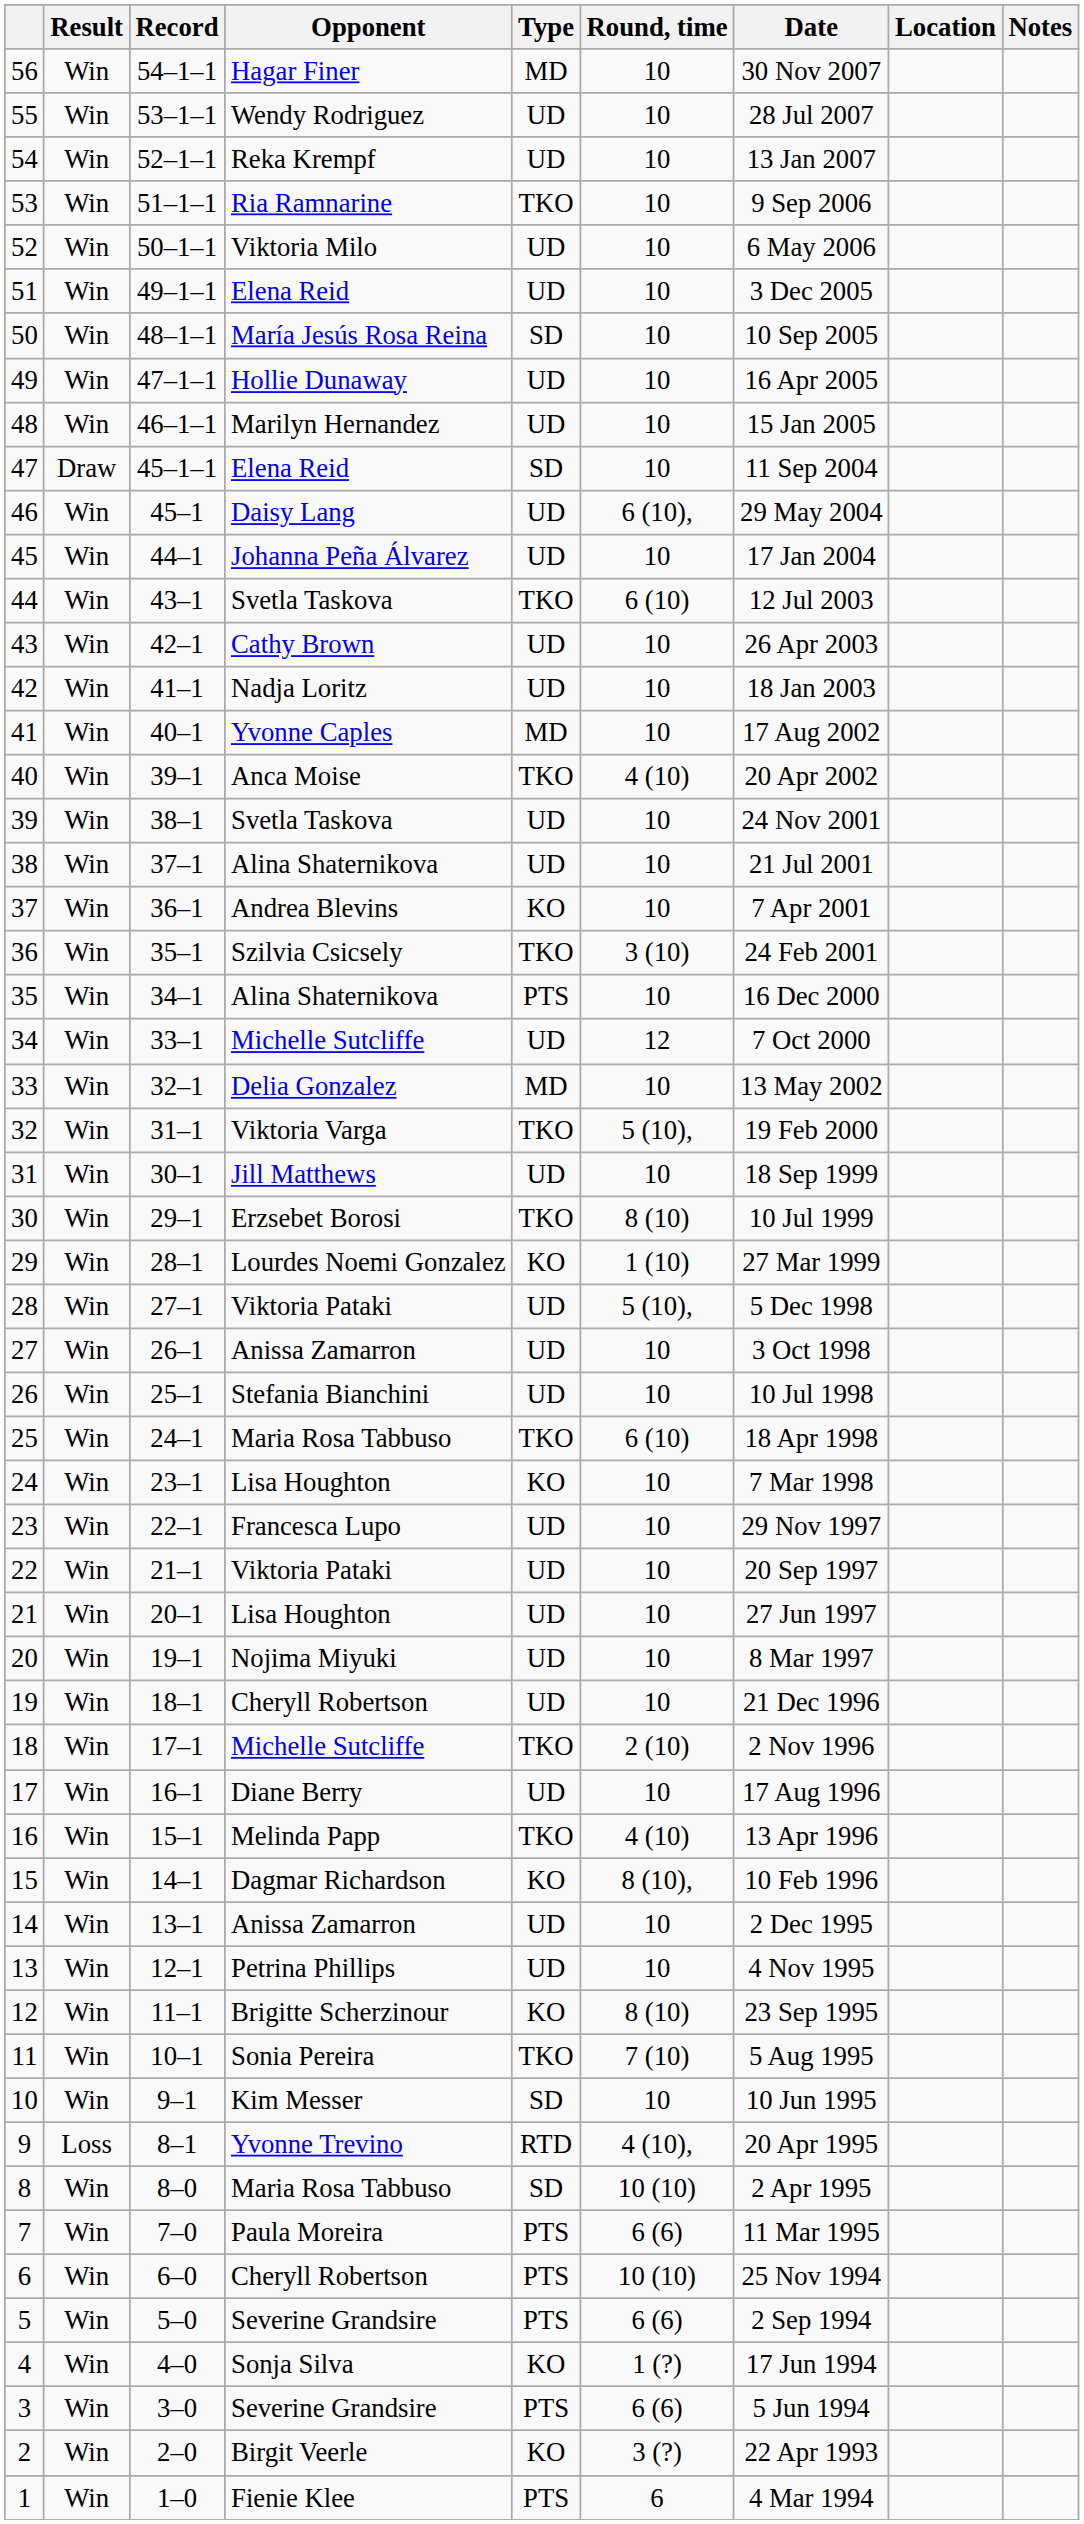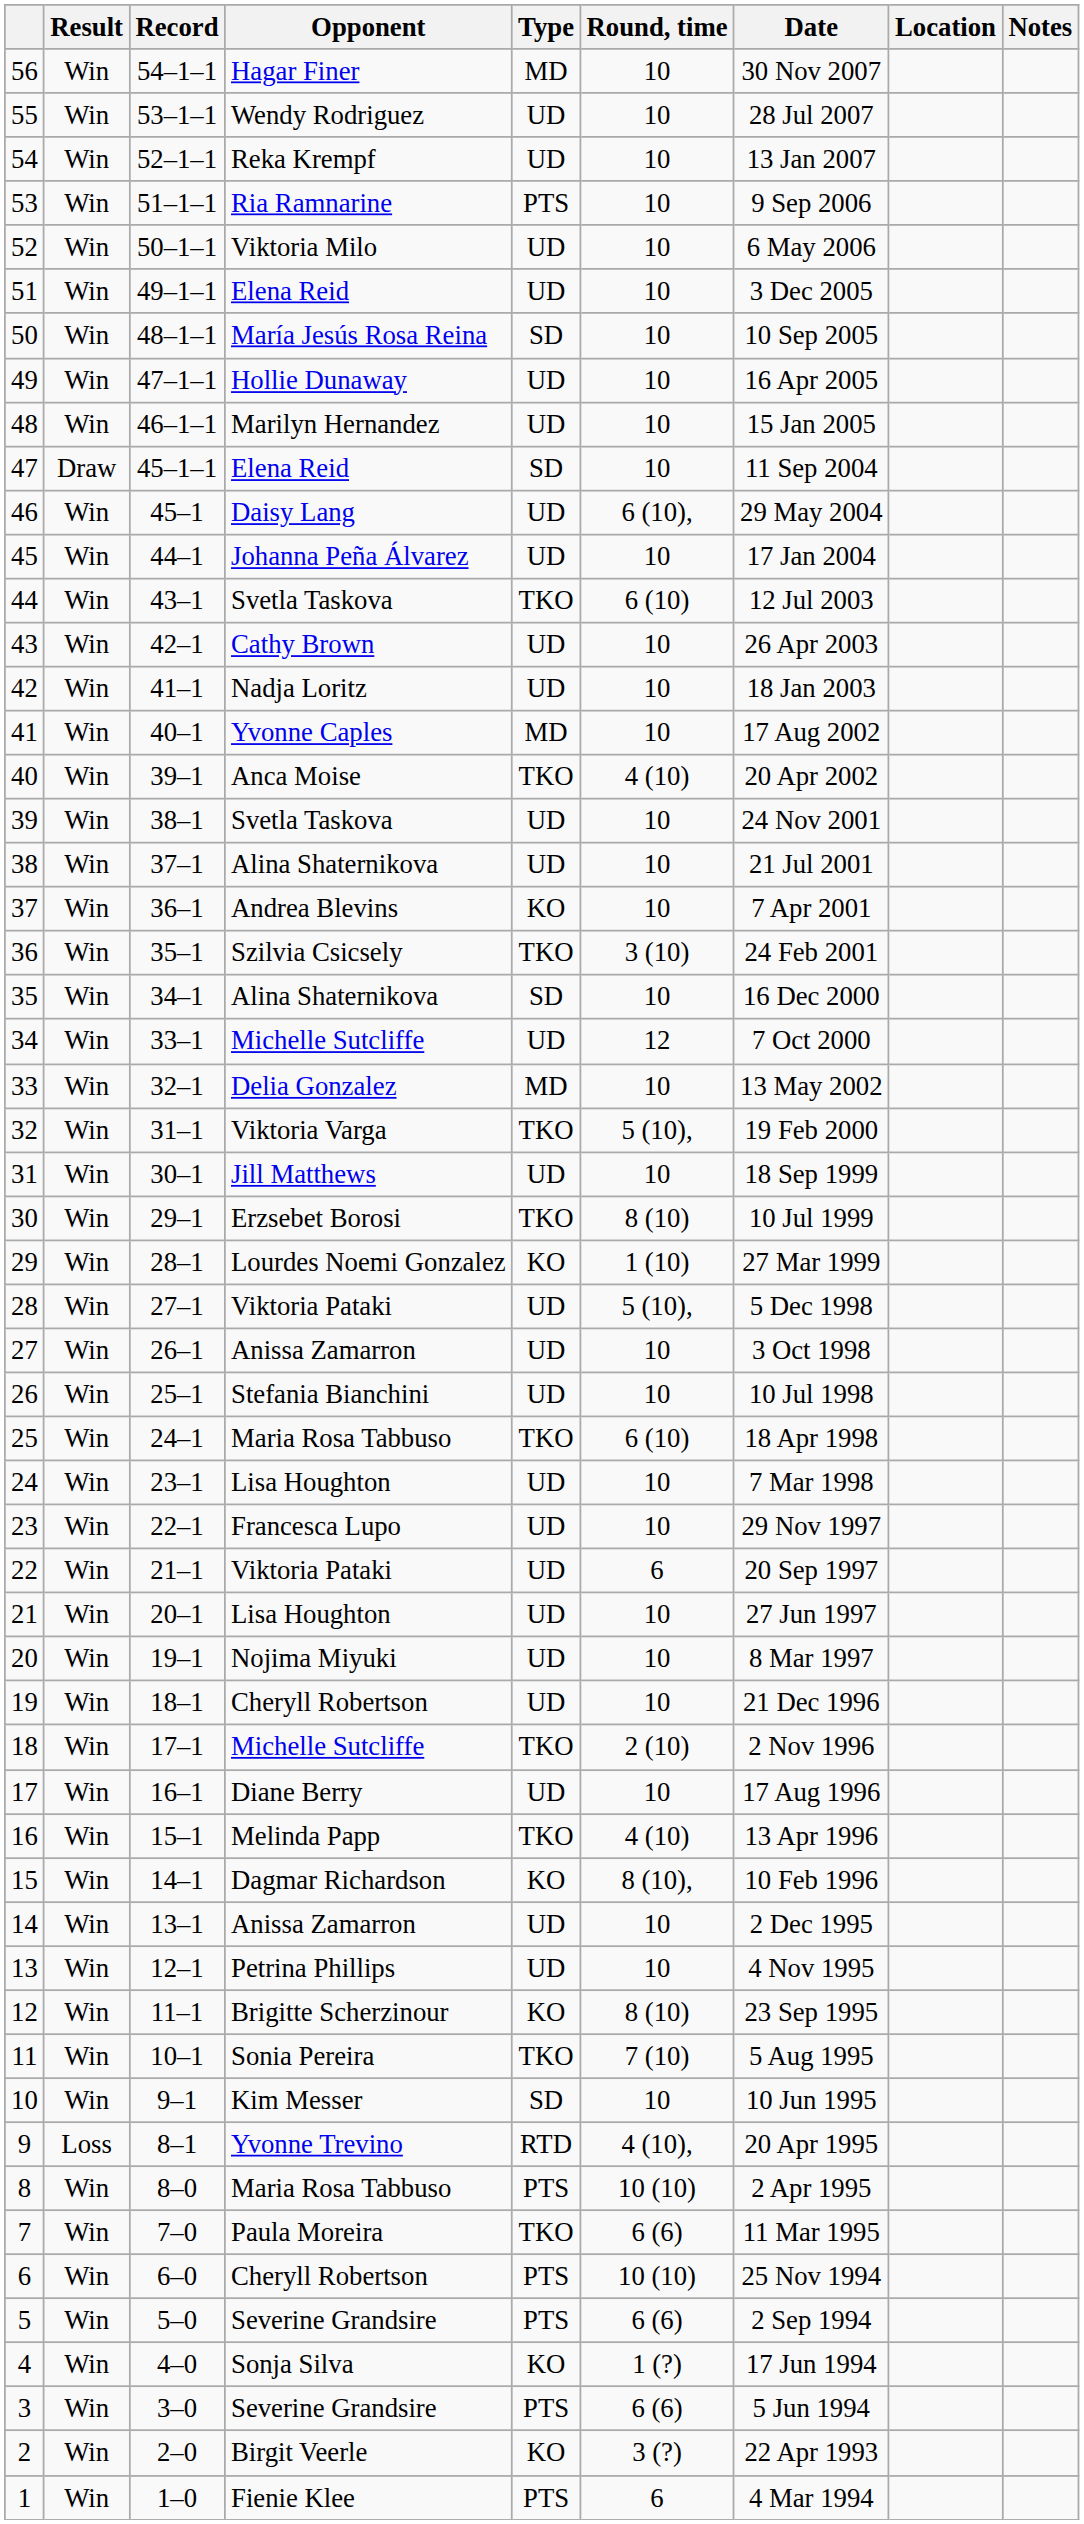53 | Type: TKO -> PTS
35 | Type: PTS -> SD
24 | Type: KO -> UD
22 | Round, time: 10 -> 6
8 | Type: SD -> PTS
7 | Type: PTS -> TKO
